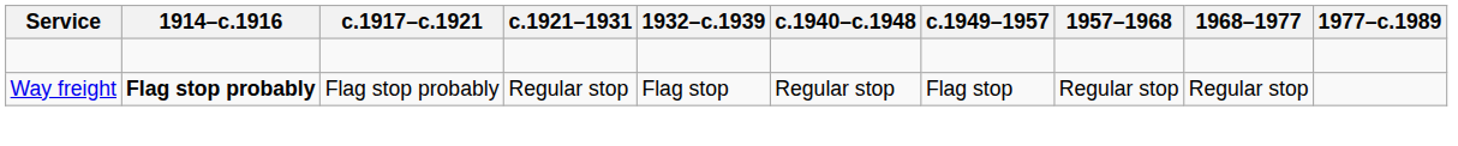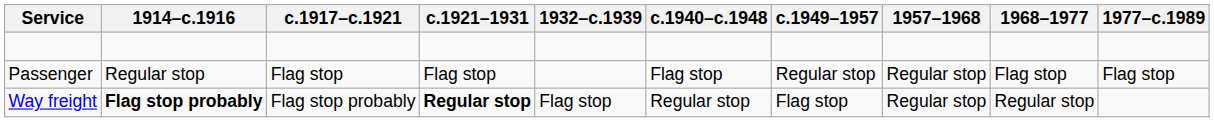+ row: Passenger | Regular stop | Flag stop | Flag stop | Flag stop | Regular stop | Regular stop | Flag stop | Flag stop
Way freight | c.1921–1931: normal -> bold
